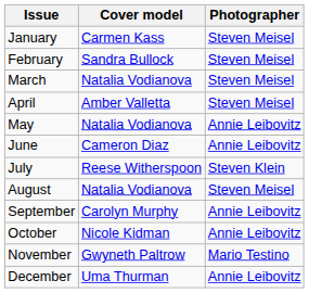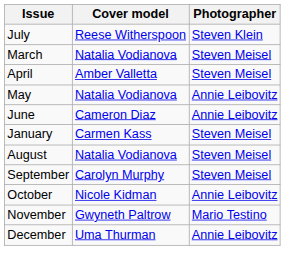rows swapped: January <-> July
- row: February | Sandra Bullock | Steven Meisel
September | Photographer: Annie Leibovitz -> Steven Meisel
